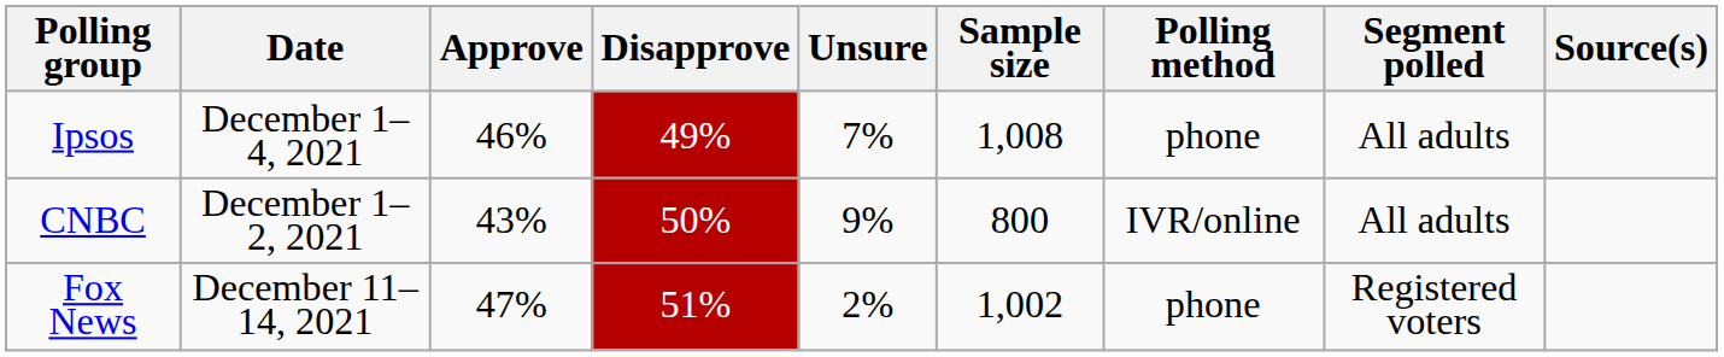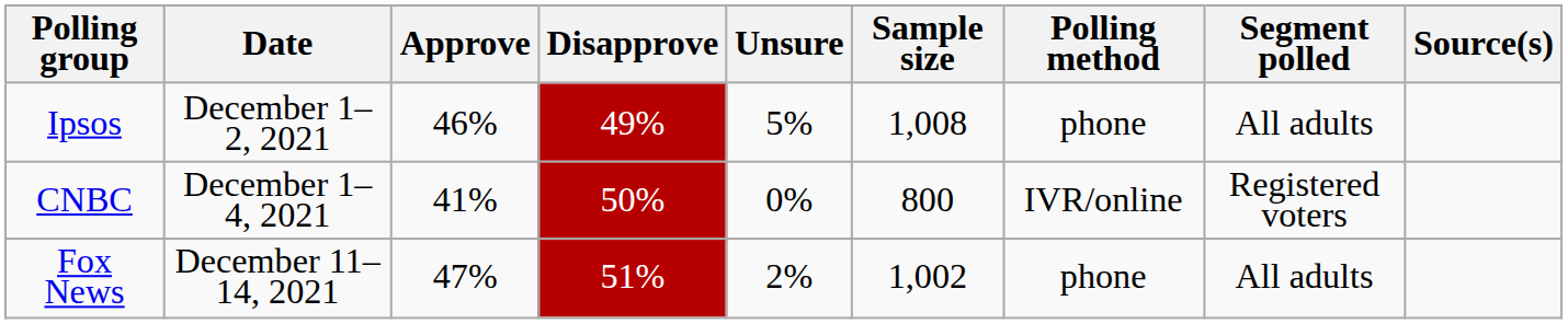Ipsos | Date: December 1–4, 2021 -> December 1–2, 2021
Ipsos | Unsure: 7% -> 5%
CNBC | Date: December 1–2, 2021 -> December 1–4, 2021
CNBC | Approve: 43% -> 41%
CNBC | Unsure: 9% -> 0%
CNBC | Segment polled: All adults -> Registered voters
Fox News | Segment polled: Registered voters -> All adults
